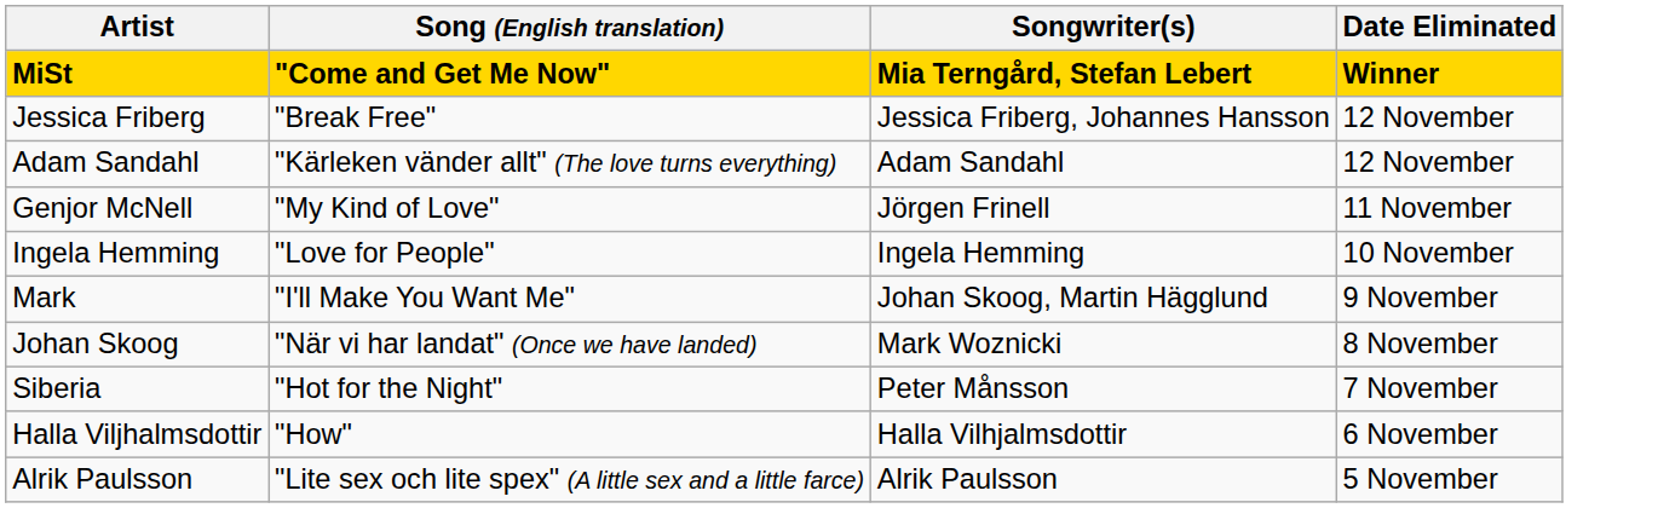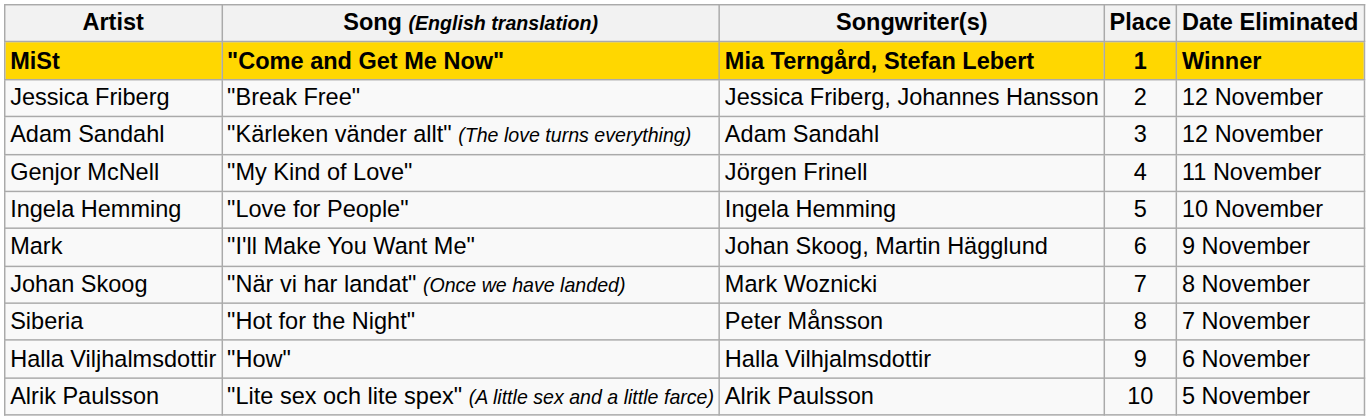+ column: Place | 1 | 2 | 3 | 4 | 5 | 6 | 7 | 8 | 9 | 10
